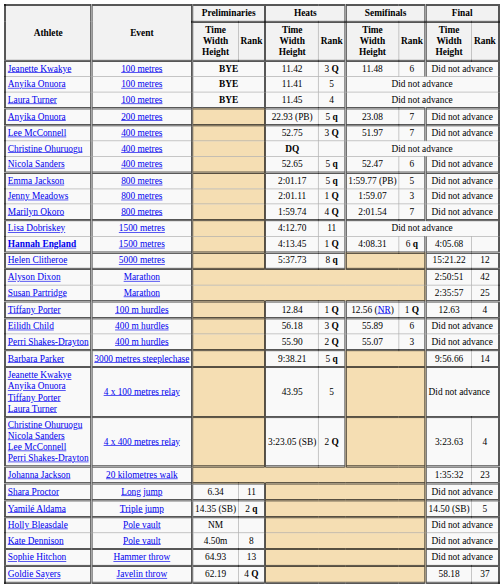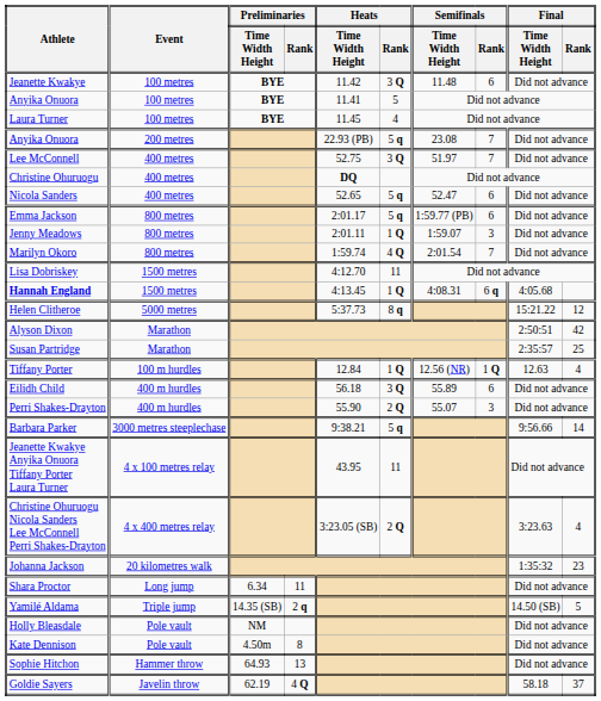Emma Jackson | Semifinals / Rank: 5 -> 6
Jeanette Kwakye Anyika Onuora Tiffany Porter Laura Turner | Heats / Rank: 5 -> 11
